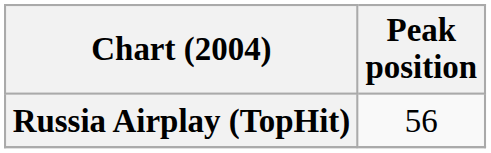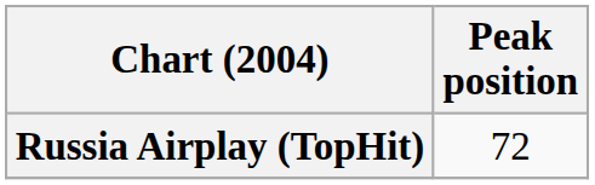Russia Airplay (TopHit) | Peak position: 56 -> 72
